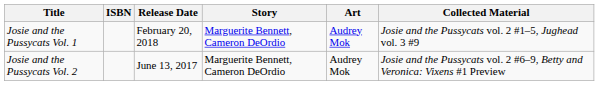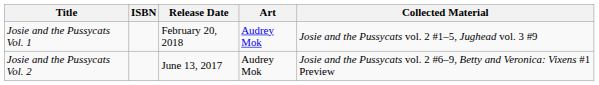- column: Story | Marguerite Bennett, Cameron DeOrdio | Marguerite Bennett, Cameron DeOrdio
